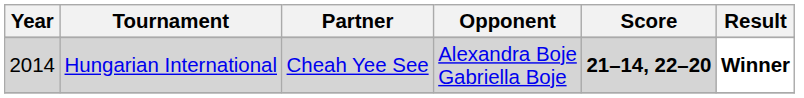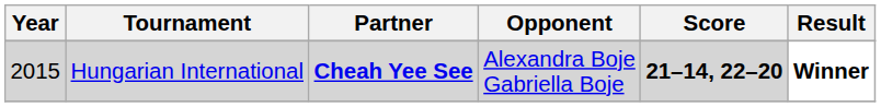Hungarian International | Year: 2014 -> 2015
Hungarian International | Partner: normal -> bold
